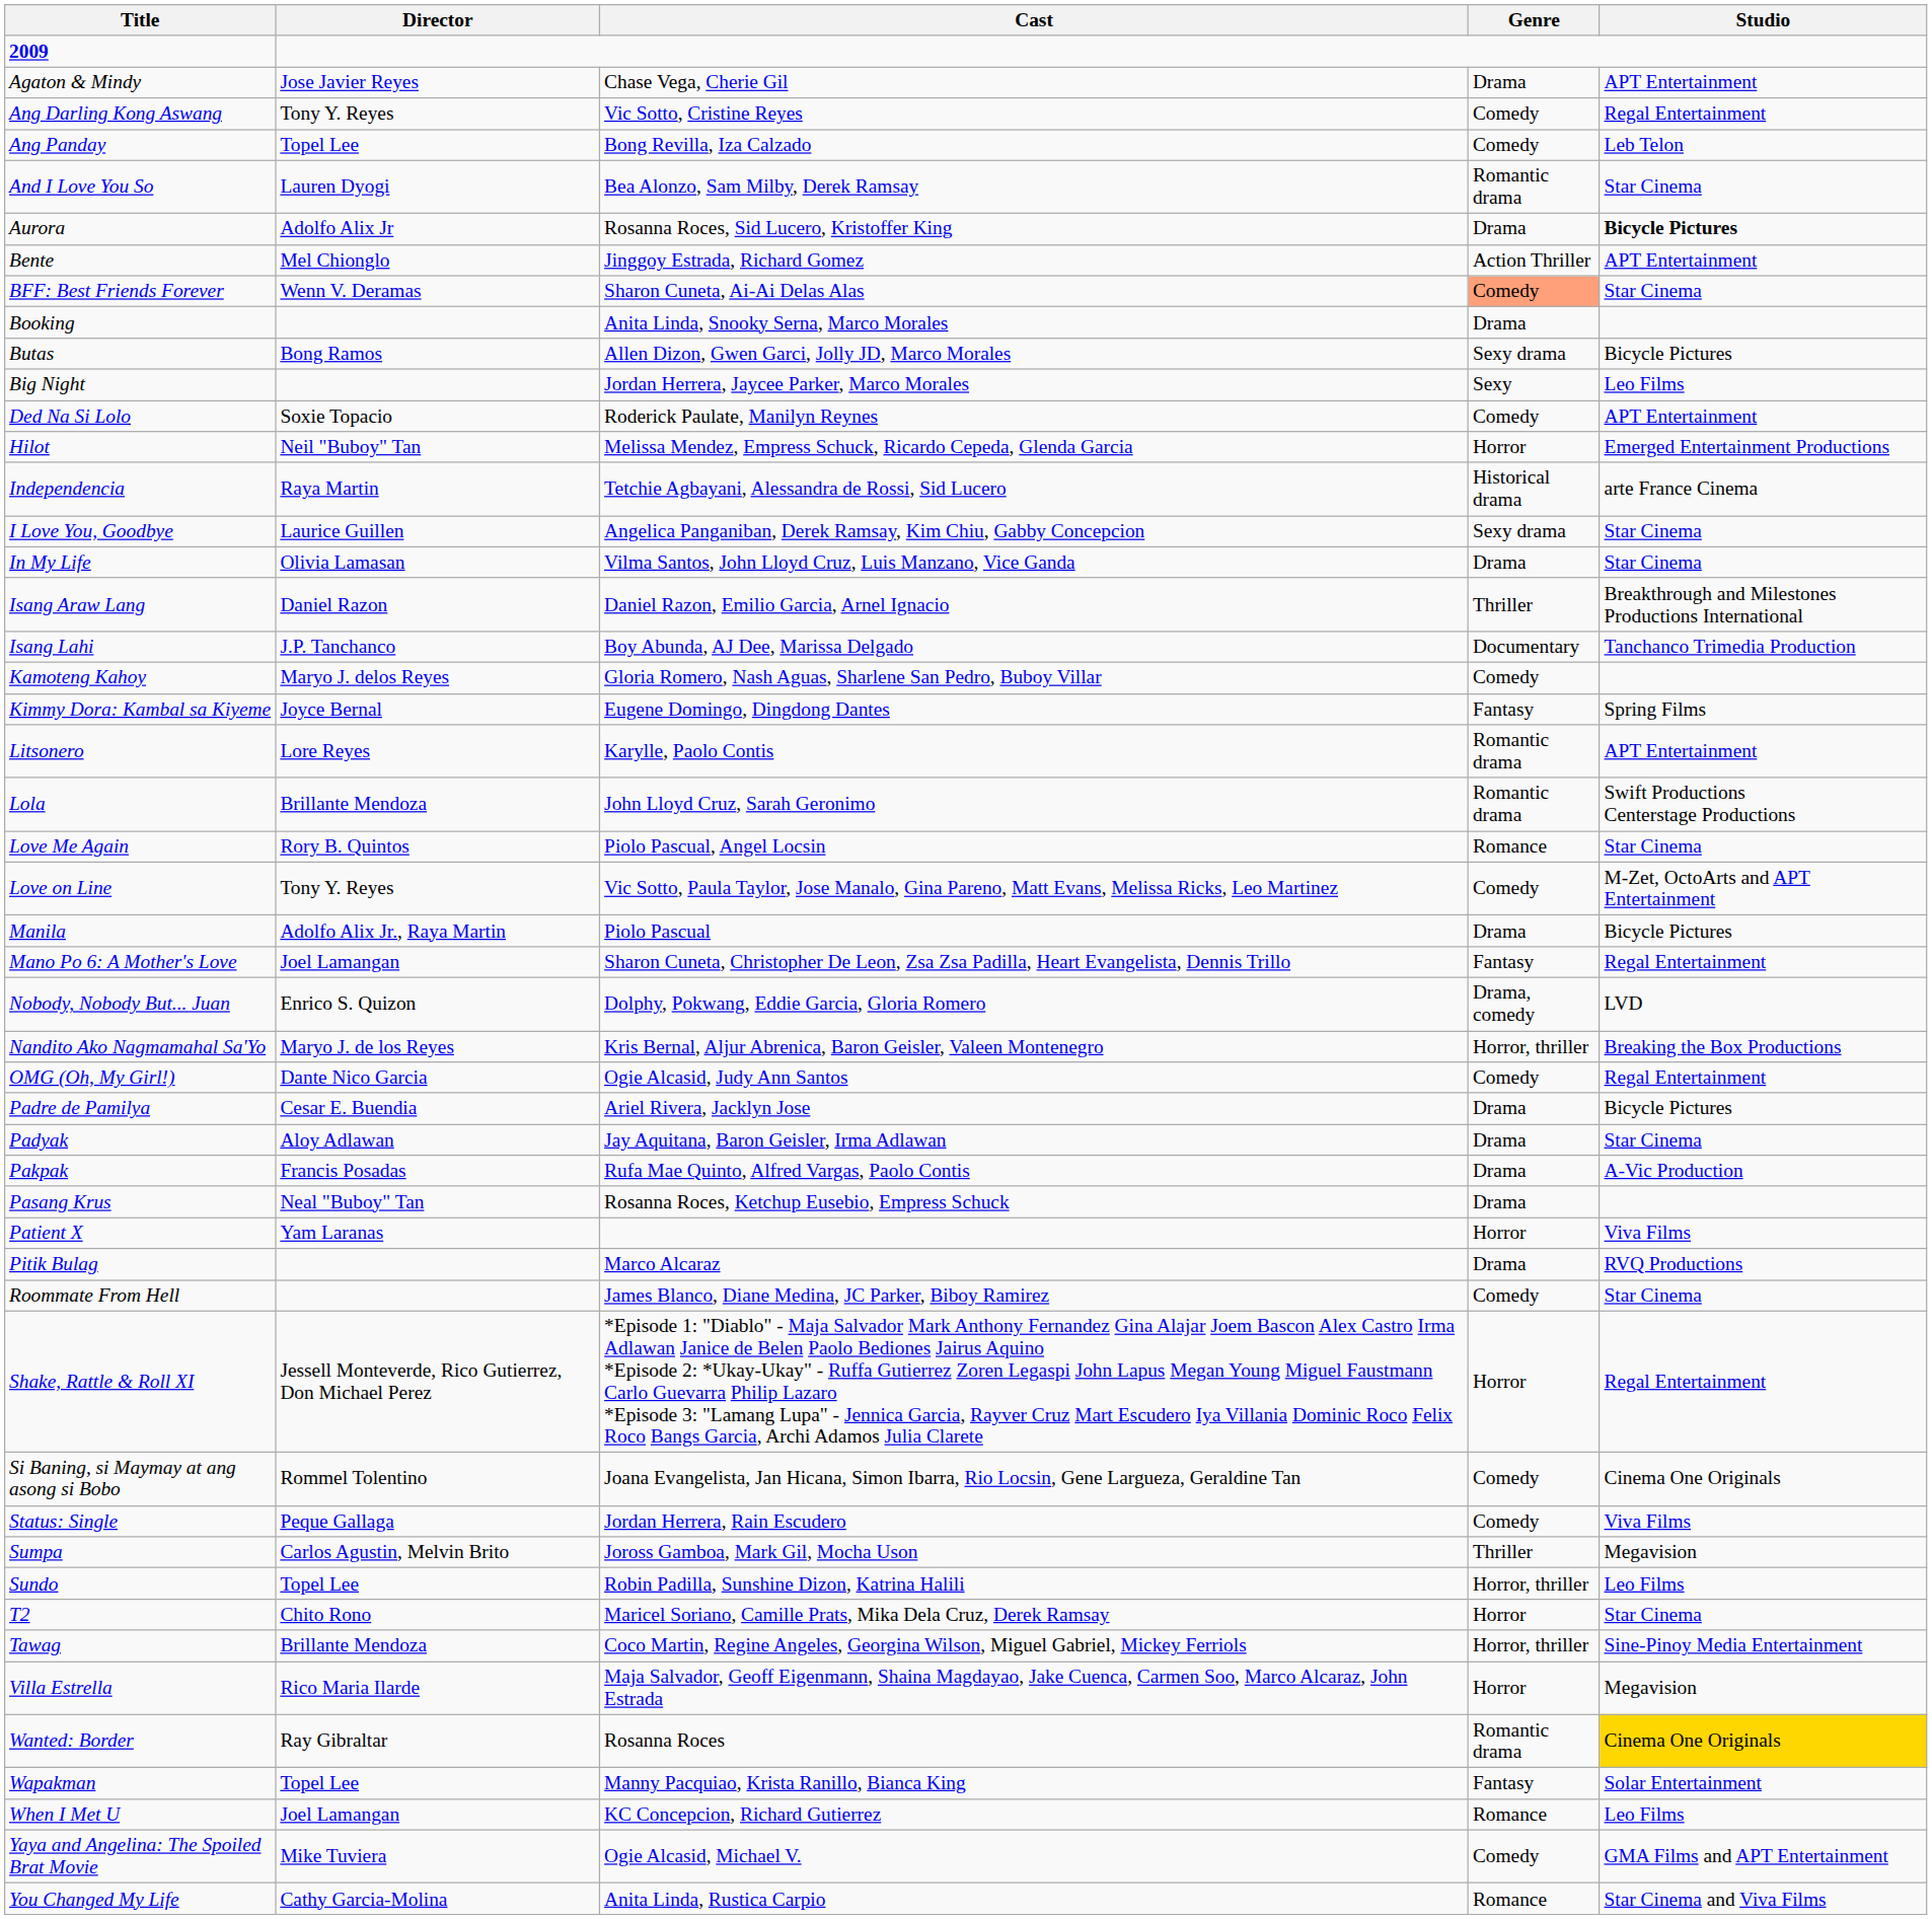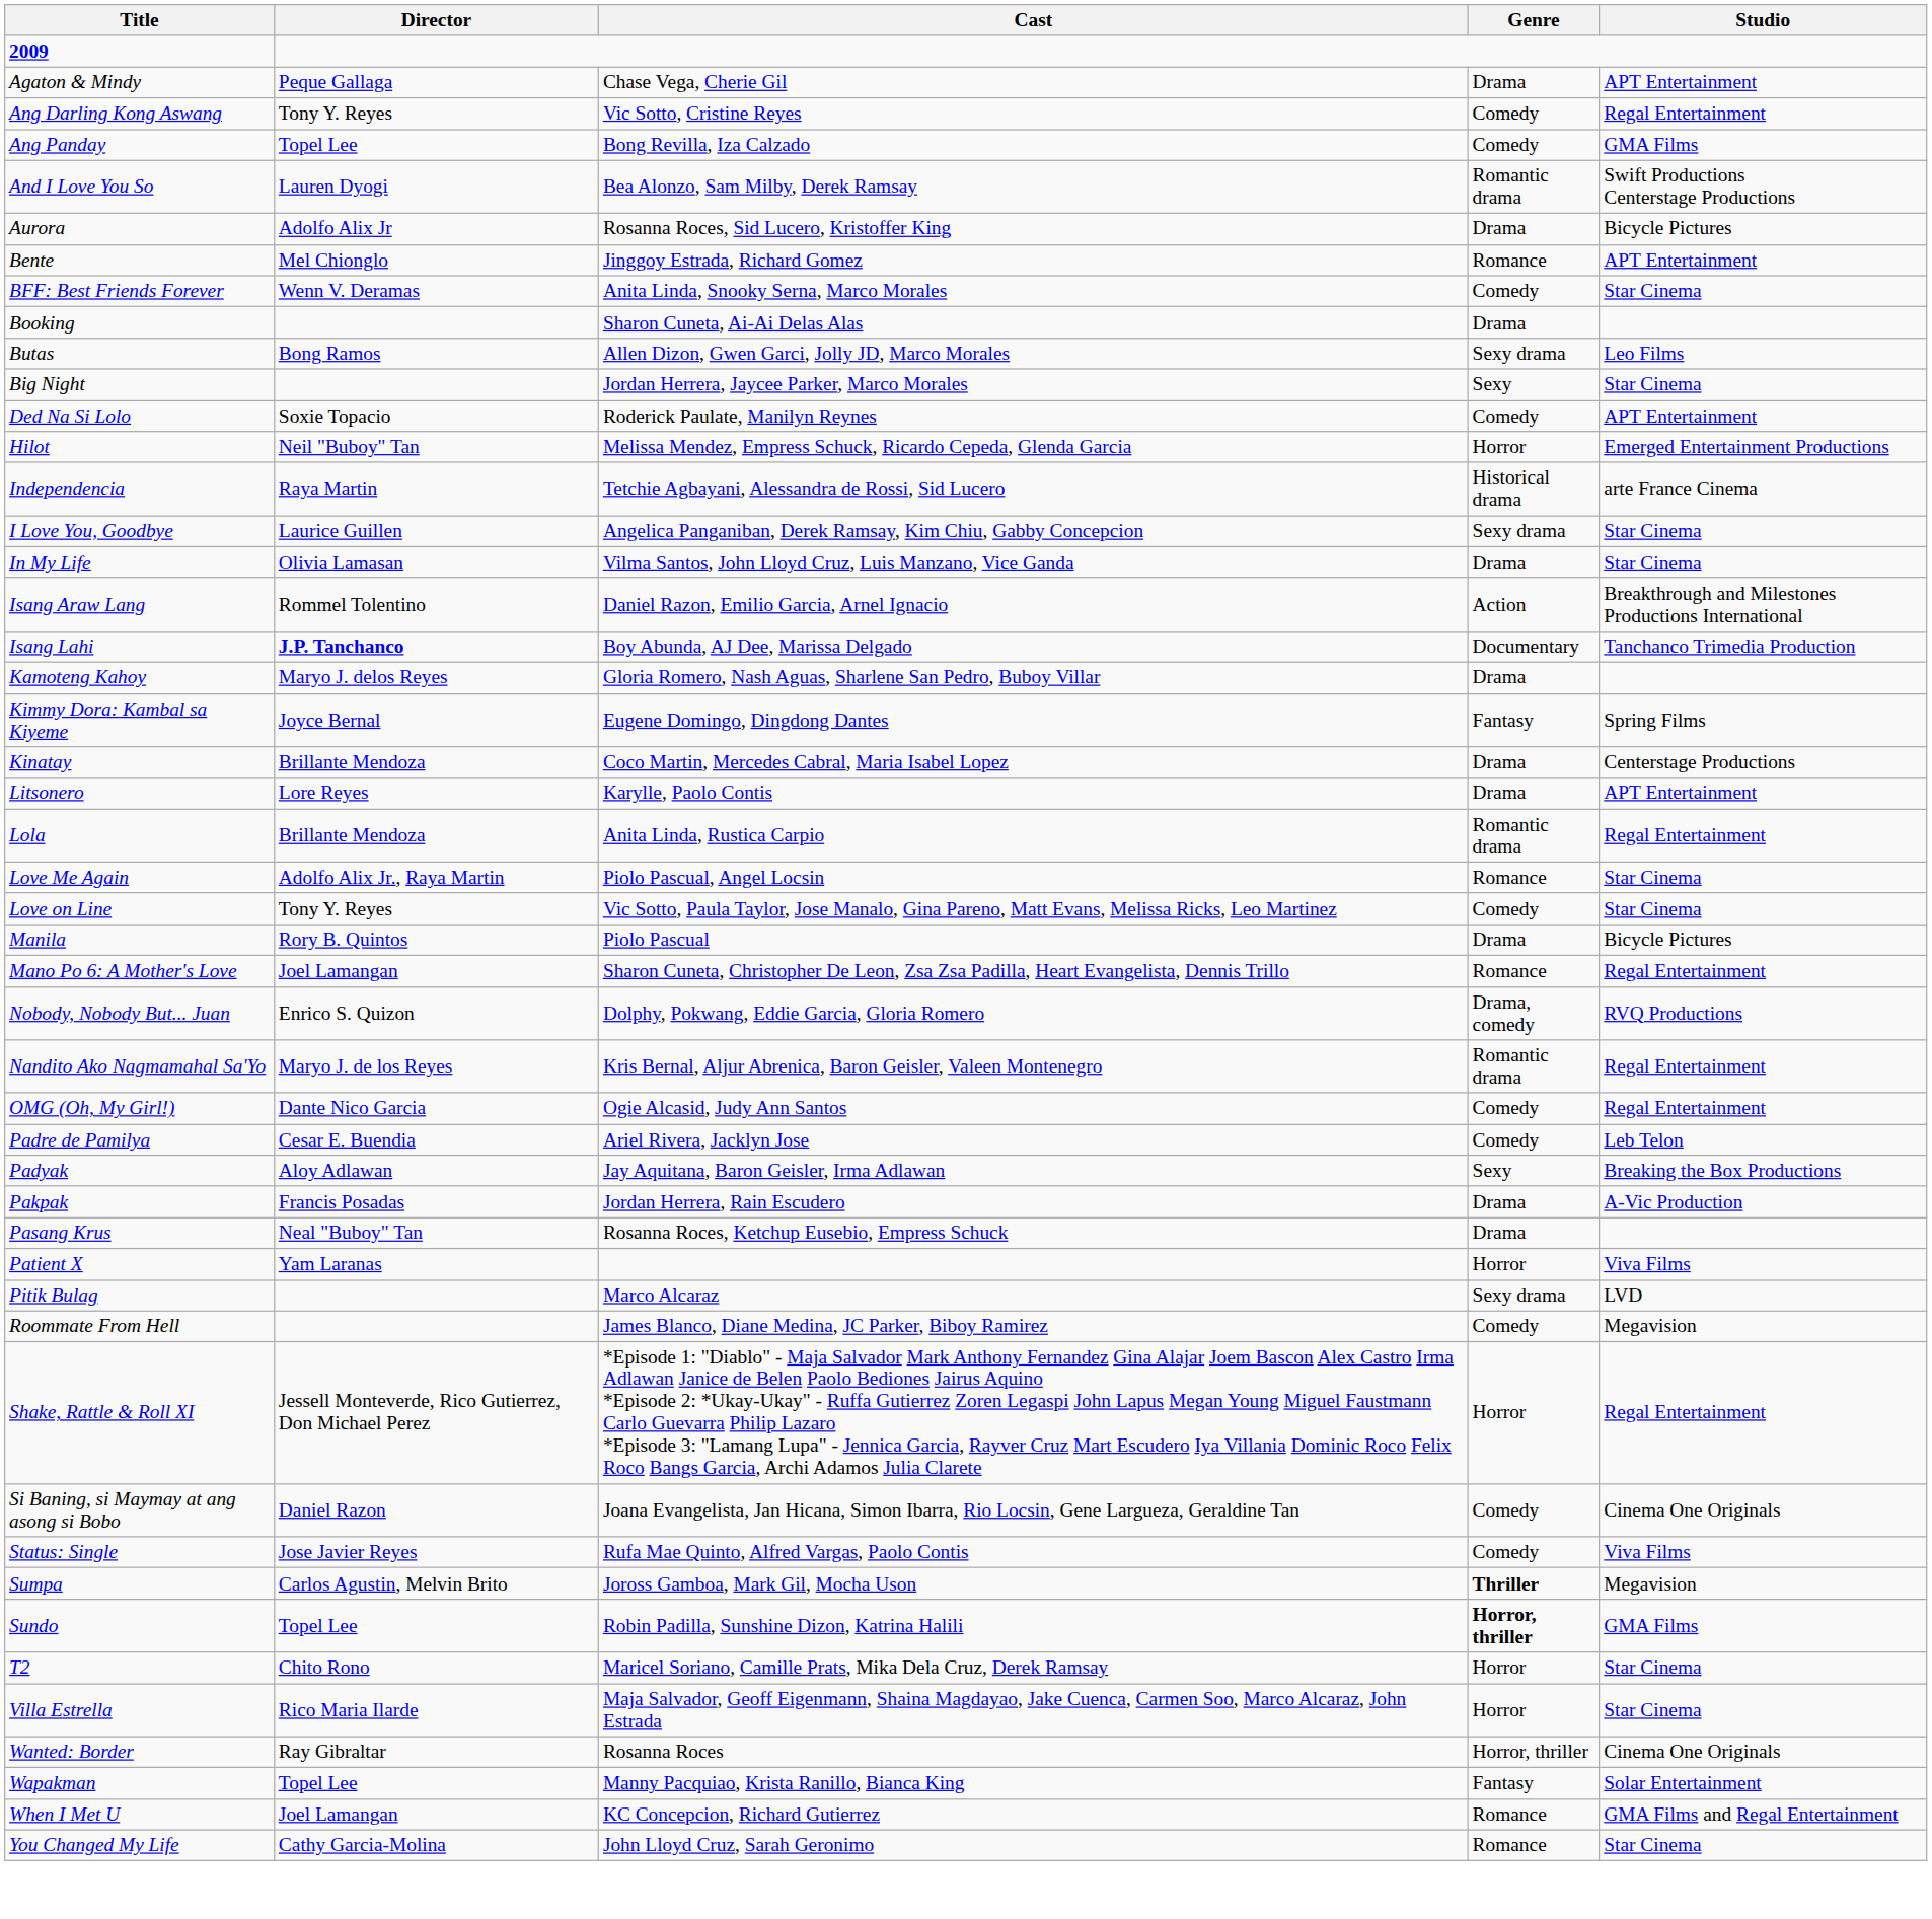Agaton & Mindy | Director: Jose Javier Reyes -> Peque Gallaga
Ang Panday | Studio: Leb Telon -> GMA Films
And I Love You So | Studio: Star Cinema -> Swift Productions Centerstage Productions
Aurora | Studio: bold -> normal
Bente | Genre: Action Thriller -> Romance
BFF: Best Friends Forever | Cast: Sharon Cuneta, Ai-Ai Delas Alas -> Anita Linda, Snooky Serna, Marco Morales
BFF: Best Friends Forever | Genre: lightsalmon background -> no background
Booking | Cast: Anita Linda, Snooky Serna, Marco Morales -> Sharon Cuneta, Ai-Ai Delas Alas
Butas | Studio: Bicycle Pictures -> Leo Films
Big Night | Studio: Leo Films -> Star Cinema
Isang Araw Lang | Director: Daniel Razon -> Rommel Tolentino
Isang Araw Lang | Genre: Thriller -> Action
Isang Lahi | Director: normal -> bold
Kamoteng Kahoy | Genre: Comedy -> Drama
+ row: Kinatay | Brillante Mendoza | Coco Martin, Mercedes Cabral, Maria Isabel Lopez | Drama | Centerstage Productions
Litsonero | Genre: Romantic drama -> Drama
Lola | Cast: John Lloyd Cruz, Sarah Geronimo -> Anita Linda, Rustica Carpio
Lola | Studio: Swift Productions Centerstage Productions -> Regal Entertainment
Love Me Again | Director: Rory B. Quintos -> Adolfo Alix Jr., Raya Martin
Love on Line | Studio: M-Zet, OctoArts and APT Entertainment -> Star Cinema
Manila | Director: Adolfo Alix Jr., Raya Martin -> Rory B. Quintos
Mano Po 6: A Mother's Love | Genre: Fantasy -> Romance
Nobody, Nobody But... Juan | Studio: LVD -> RVQ Productions
Nandito Ako Nagmamahal Sa'Yo | Genre: Horror, thriller -> Romantic drama
Nandito Ako Nagmamahal Sa'Yo | Studio: Breaking the Box Productions -> Regal Entertainment
Padre de Pamilya | Genre: Drama -> Comedy
Padre de Pamilya | Studio: Bicycle Pictures -> Leb Telon
Padyak | Genre: Drama -> Sexy
Padyak | Studio: Star Cinema -> Breaking the Box Productions
Pakpak | Cast: Rufa Mae Quinto, Alfred Vargas, Paolo Contis -> Jordan Herrera, Rain Escudero
Pitik Bulag | Genre: Drama -> Sexy drama
Pitik Bulag | Studio: RVQ Productions -> LVD
Roommate From Hell | Studio: Star Cinema -> Megavision
Si Baning, si Maymay at ang asong si Bobo | Director: Rommel Tolentino -> Daniel Razon
Status: Single | Director: Peque Gallaga -> Jose Javier Reyes
Status: Single | Cast: Jordan Herrera, Rain Escudero -> Rufa Mae Quinto, Alfred Vargas, Paolo Contis
Sumpa | Genre: normal -> bold
Sundo | Genre: normal -> bold
Sundo | Studio: Leo Films -> GMA Films
- row: Tawag | Brillante Mendoza | Coco Martin, Regine Angeles, Georgina Wilson, Miguel Gabriel, Mickey Ferriols | Horror, thriller | Sine-Pinoy Media Entertainment
Villa Estrella | Studio: Megavision -> Star Cinema
Wanted: Border | Genre: Romantic drama -> Horror, thriller
Wanted: Border | Studio: gold background -> no background
When I Met U | Studio: Leo Films -> GMA Films and Regal Entertainment
- row: Yaya and Angelina: The Spoiled Brat Movie | Mike Tuviera | Ogie Alcasid, Michael V. | Comedy | GMA Films and APT Entertainment
You Changed My Life | Cast: Anita Linda, Rustica Carpio -> John Lloyd Cruz, Sarah Geronimo
You Changed My Life | Studio: Star Cinema and Viva Films -> Star Cinema
